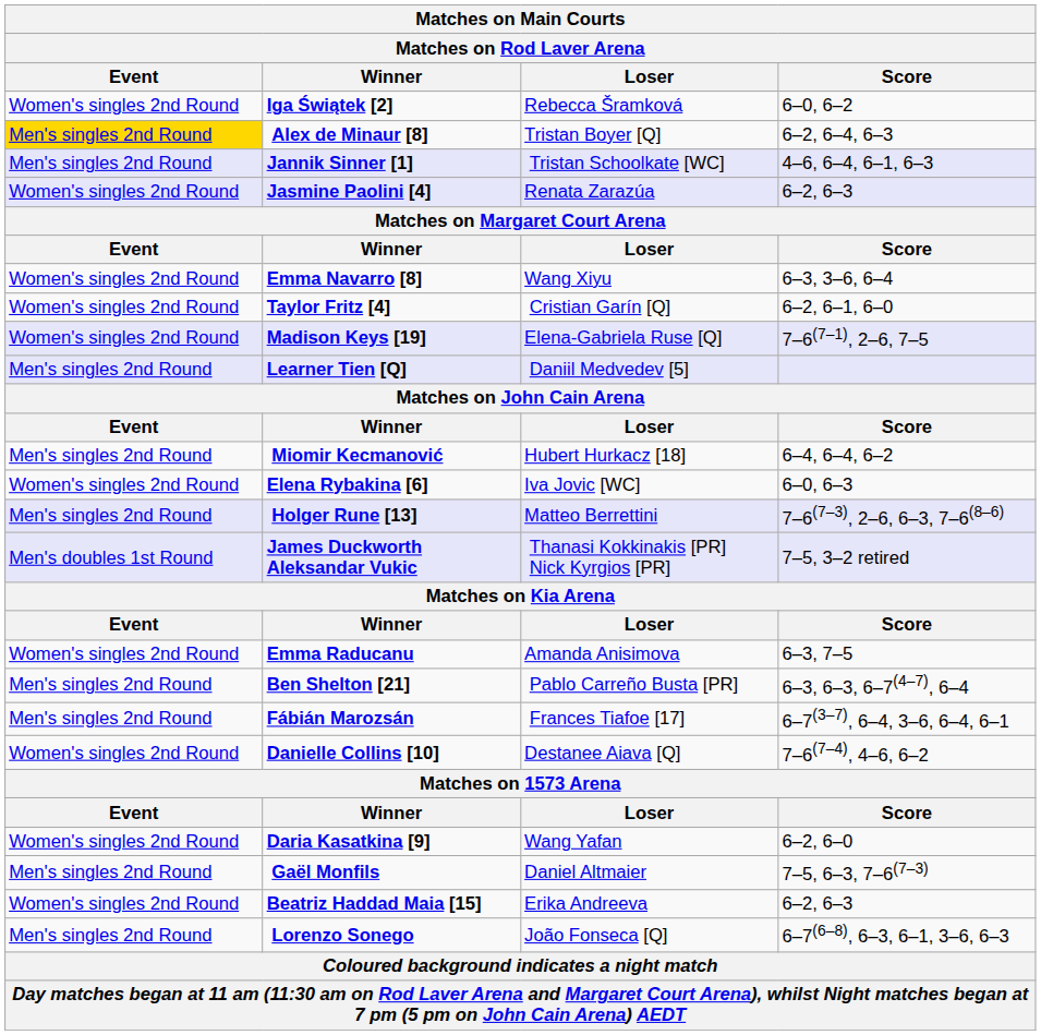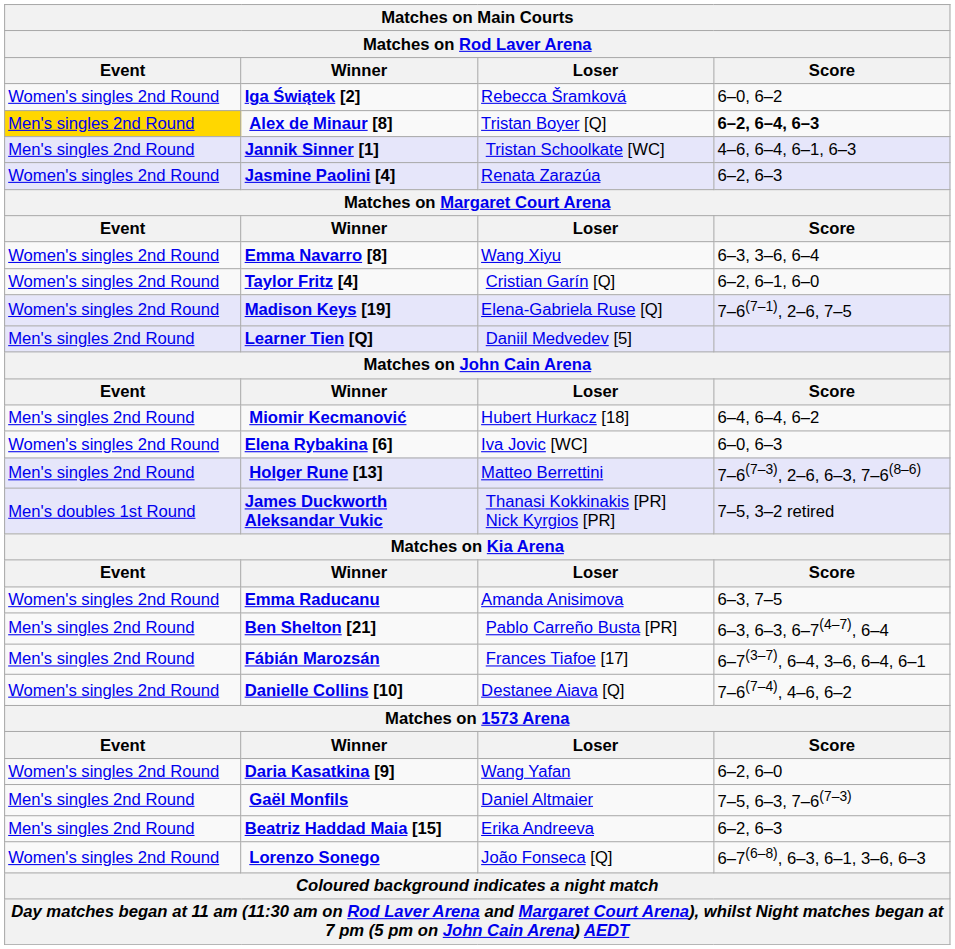Alex de Minaur [8] | Score: normal -> bold
Beatriz Haddad Maia [15] | Event: Women's singles 2nd Round -> Men's singles 2nd Round
Lorenzo Sonego | Event: Men's singles 2nd Round -> Women's singles 2nd Round
